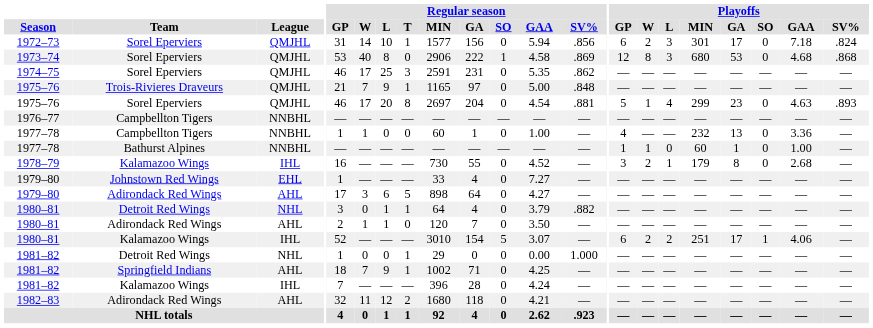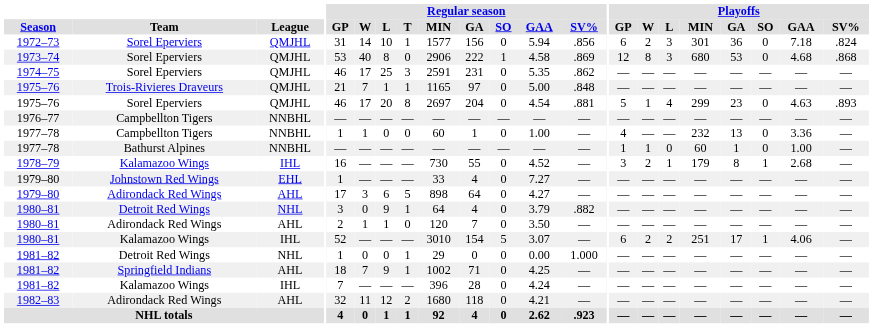1972–73 | Playoffs / GA: 17 -> 36
1975–76 / Trois-Rivieres Draveurs | Regular season / L: 9 -> 1
1978–79 | Playoffs / SO: 0 -> 1
1980–81 / Detroit Red Wings | Regular season / L: 1 -> 9
